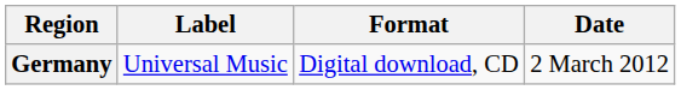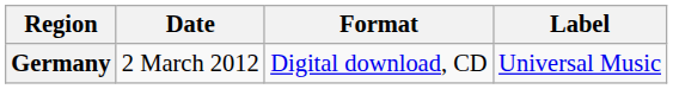columns swapped: Date <-> Label
